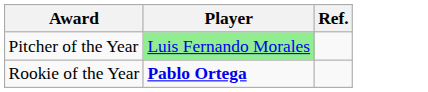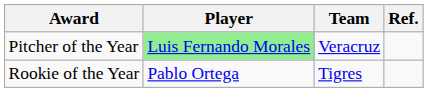+ column: Team | Veracruz | Tigres
Rookie of the Year | Player: bold -> normal
